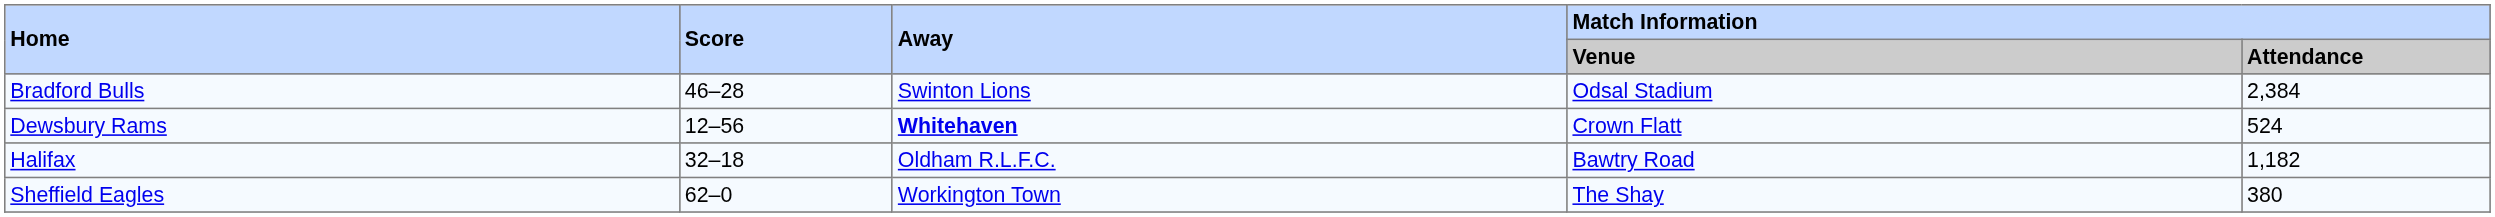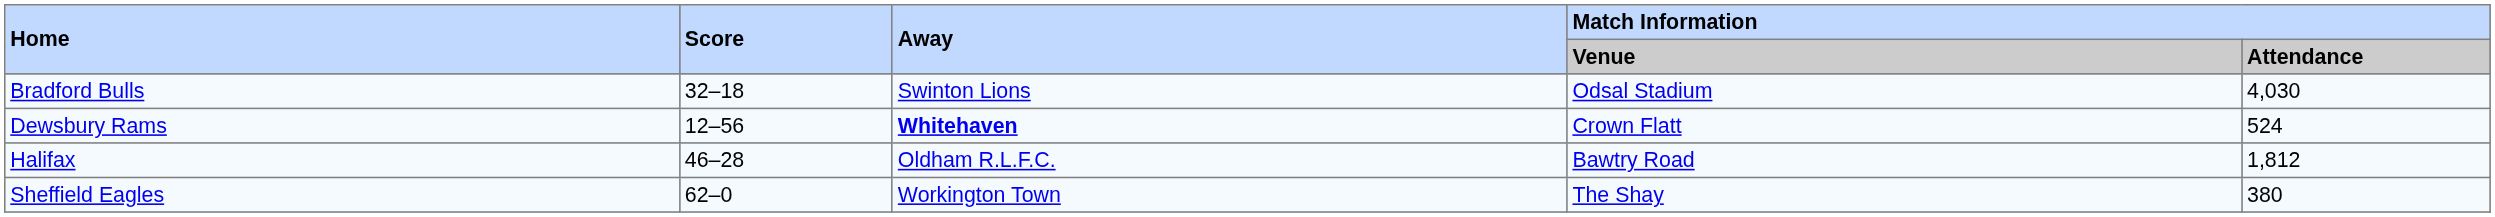Bradford Bulls | Score: 46–28 -> 32–18
Bradford Bulls | Match Information / Attendance: 2,384 -> 4,030
Halifax | Score: 32–18 -> 46–28
Halifax | Match Information / Attendance: 1,182 -> 1,812
